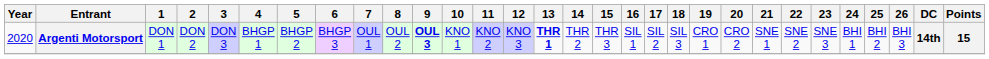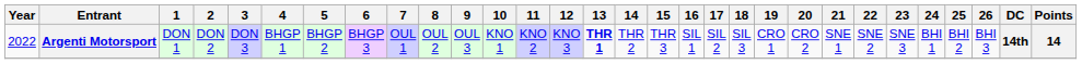Argenti Motorsport | Year: 2020 -> 2022
Argenti Motorsport | 9: bold -> normal
Argenti Motorsport | Points: 15 -> 14
